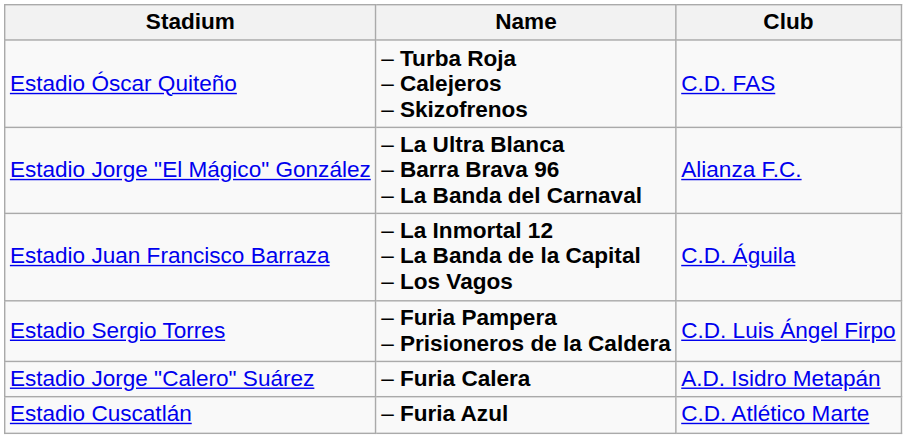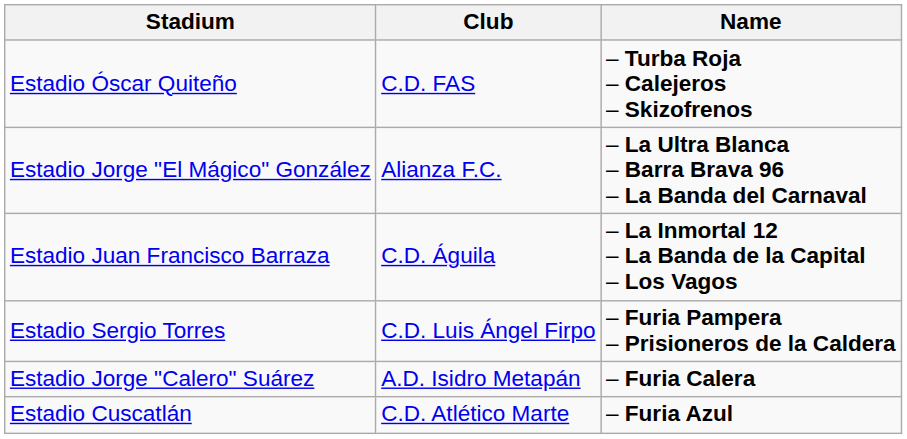columns swapped: Club <-> Name
